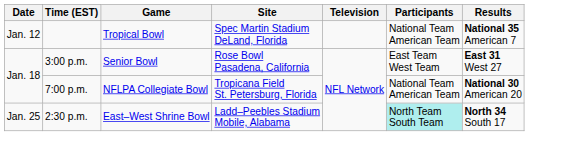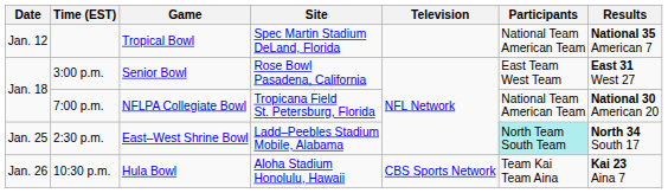+ row: Jan. 26 | 10:30 p.m. | Hula Bowl | Aloha Stadium Honolulu, Hawaii | CBS Sports Network | Team Kai Team Aina | Kai 23 Aina 7
